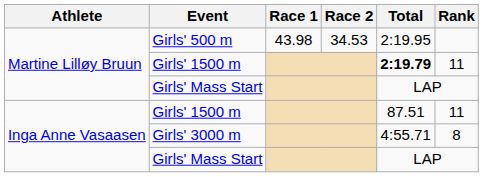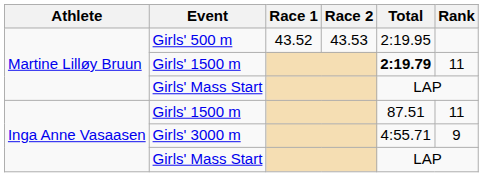Girls' 500 m | Race 1: 43.98 -> 43.52
Girls' 500 m | Race 2: 34.53 -> 43.53
Girls' 3000 m | Rank: 8 -> 9
